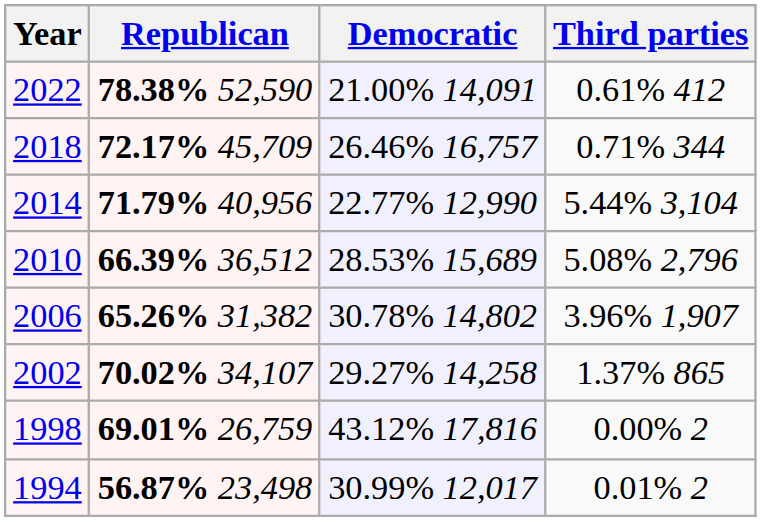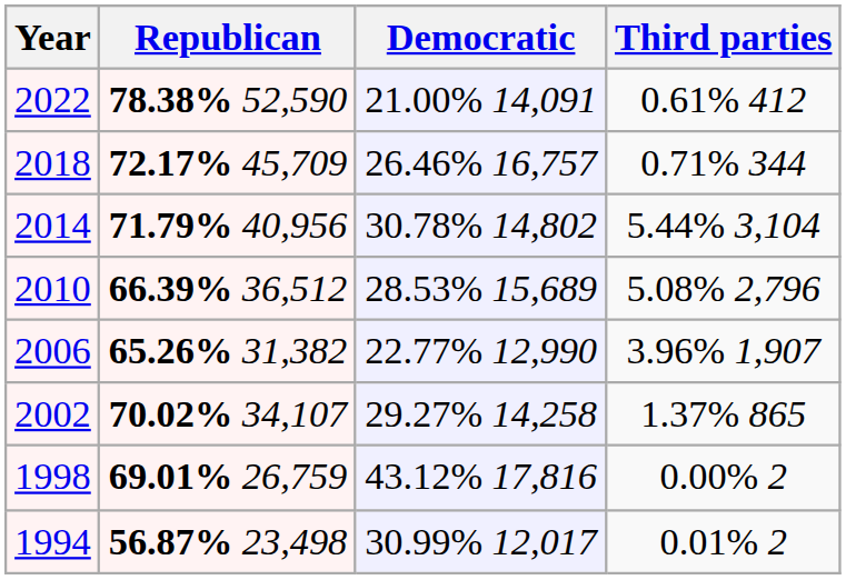2014 | Democratic: 22.77% 12,990 -> 30.78% 14,802
2006 | Democratic: 30.78% 14,802 -> 22.77% 12,990
